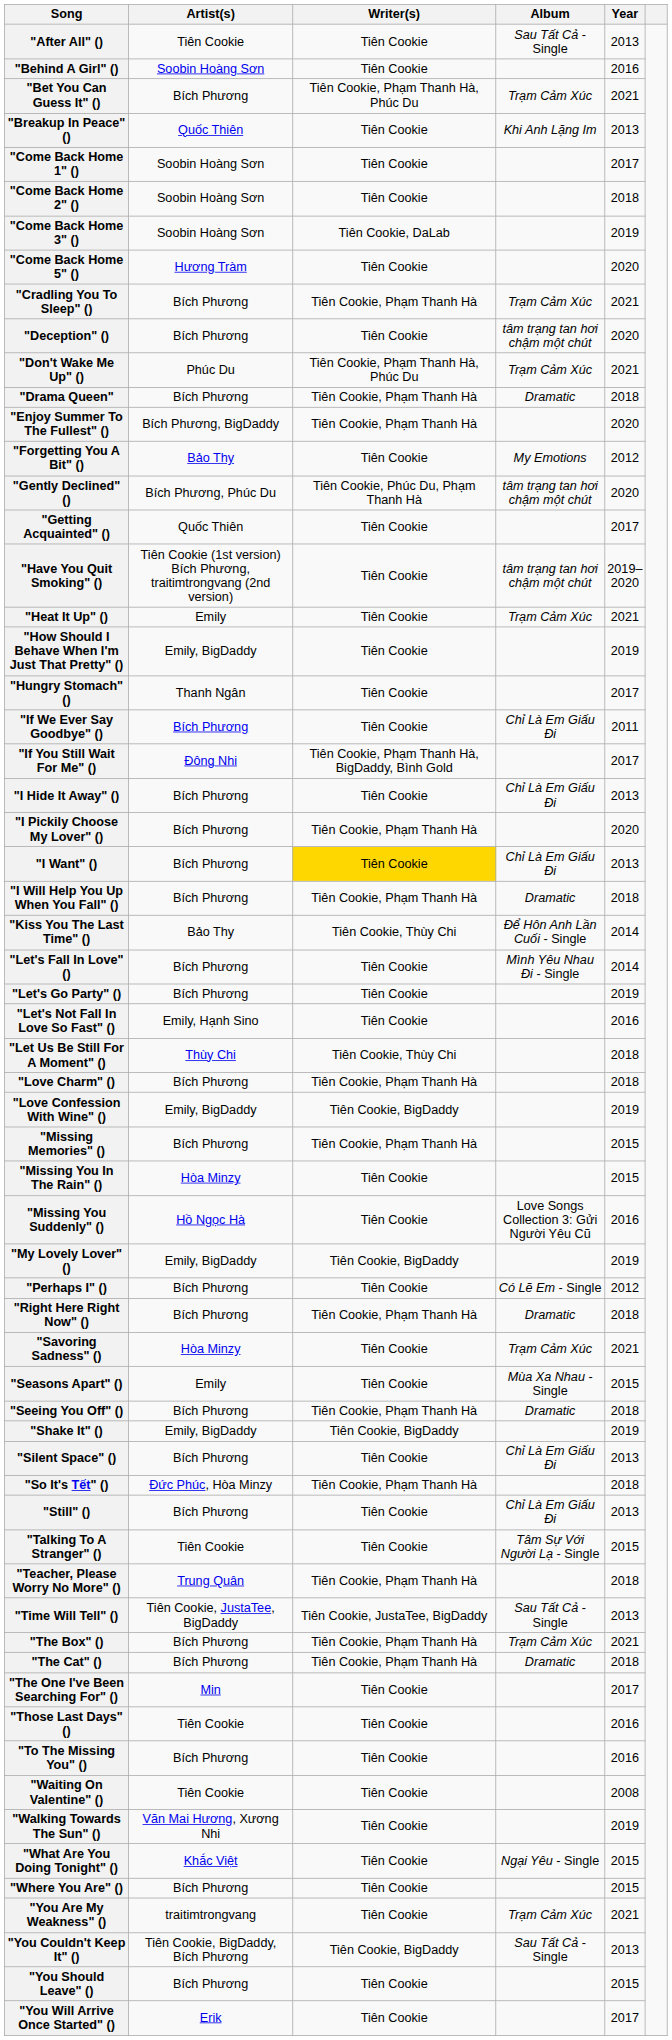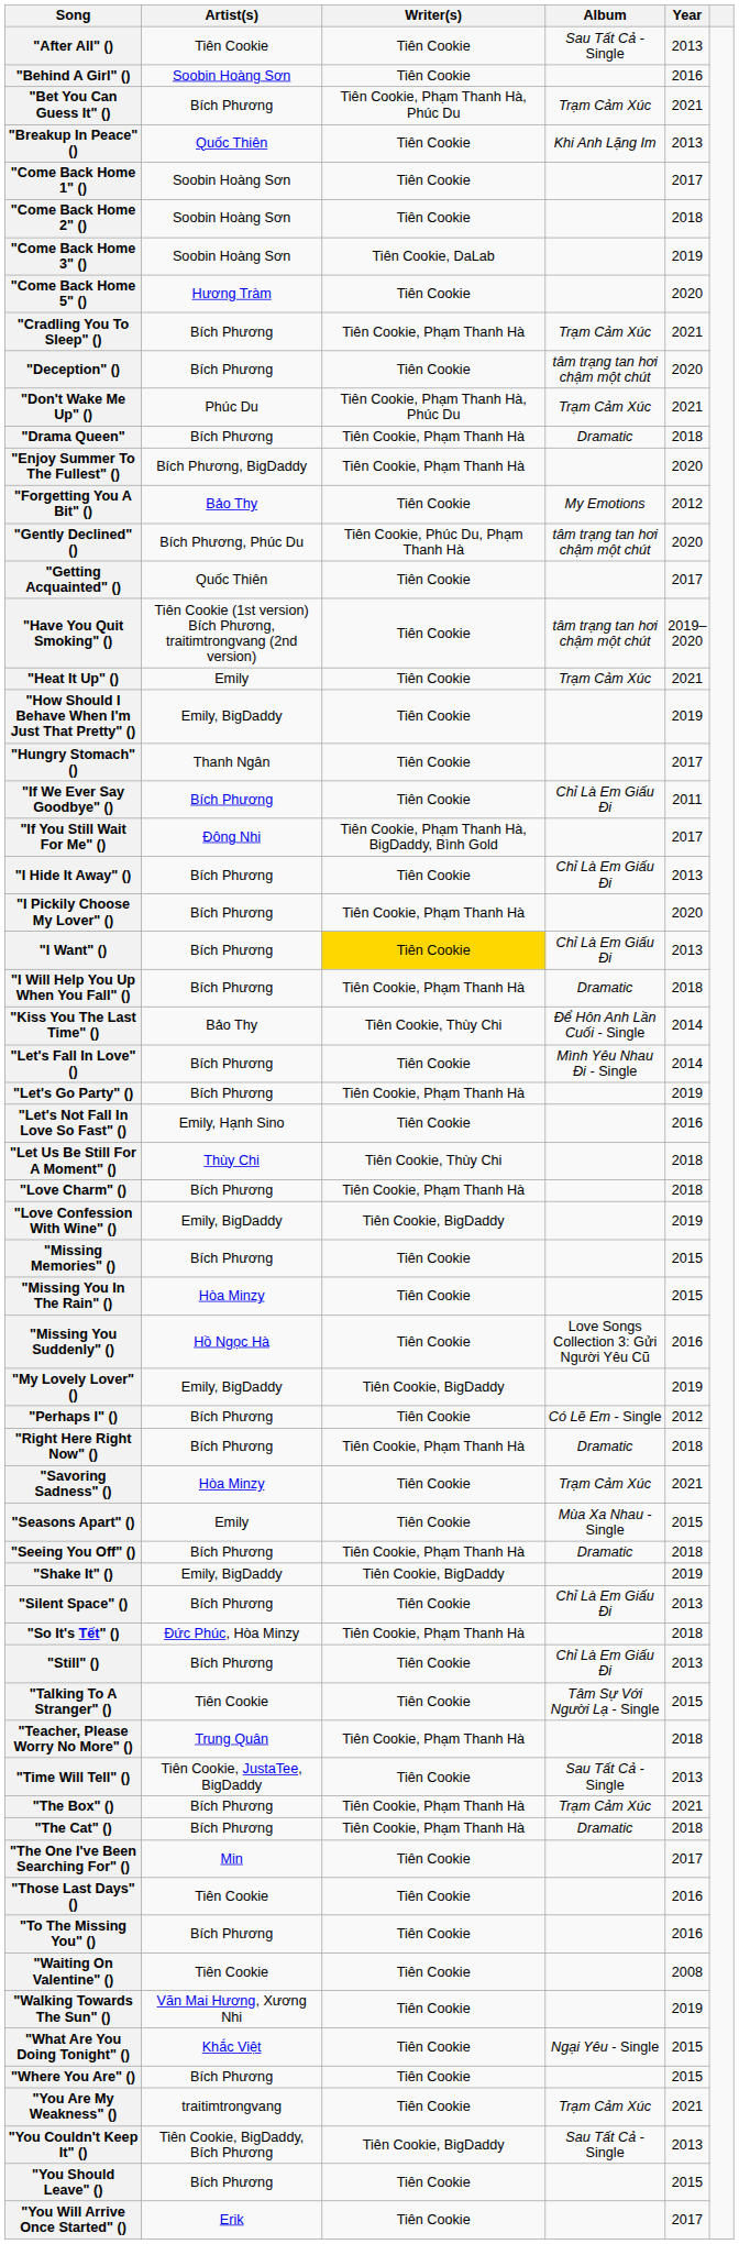"Let's Go Party" () | Writer(s): Tiên Cookie -> Tiên Cookie, Phạm Thanh Hà
"Missing Memories" () | Writer(s): Tiên Cookie, Phạm Thanh Hà -> Tiên Cookie
"Time Will Tell" () | Writer(s): Tiên Cookie, JustaTee, BigDaddy -> Tiên Cookie
